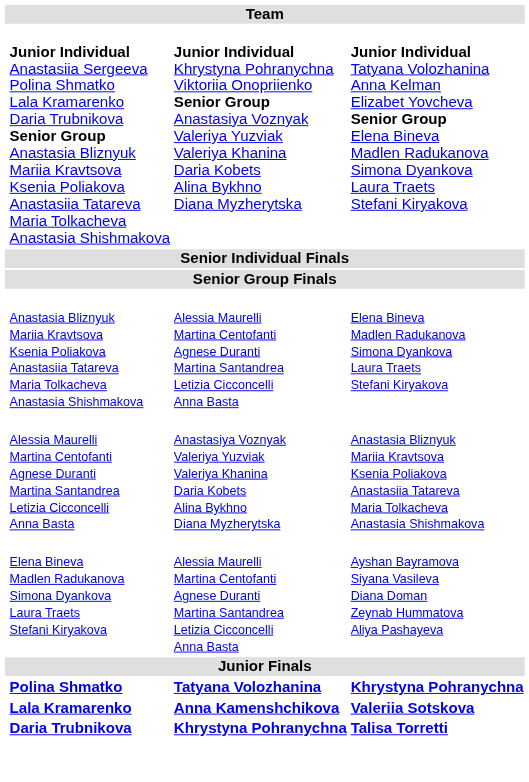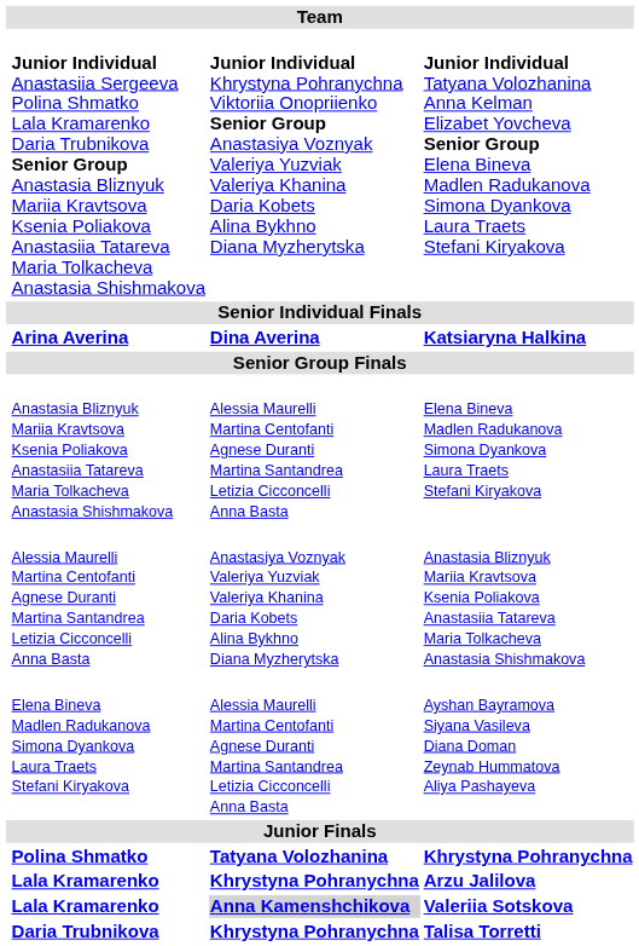+ row: Arina Averina | Dina Averina | Katsiaryna Halkina
+ row: Lala Kramarenko | Khrystyna Pohranychna | Arzu Jalilova
Valeriia Sotskova | column 3: no background -> lightgrey background
